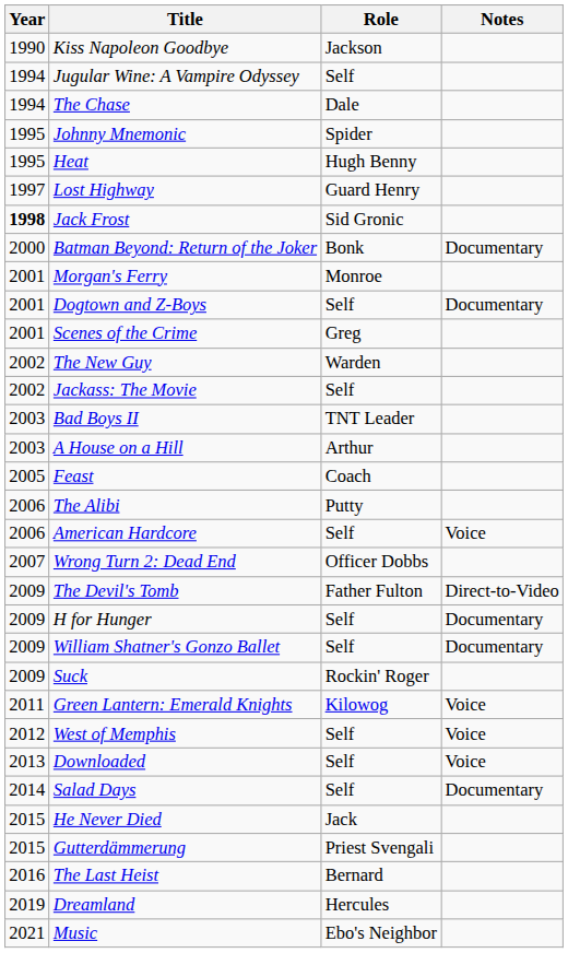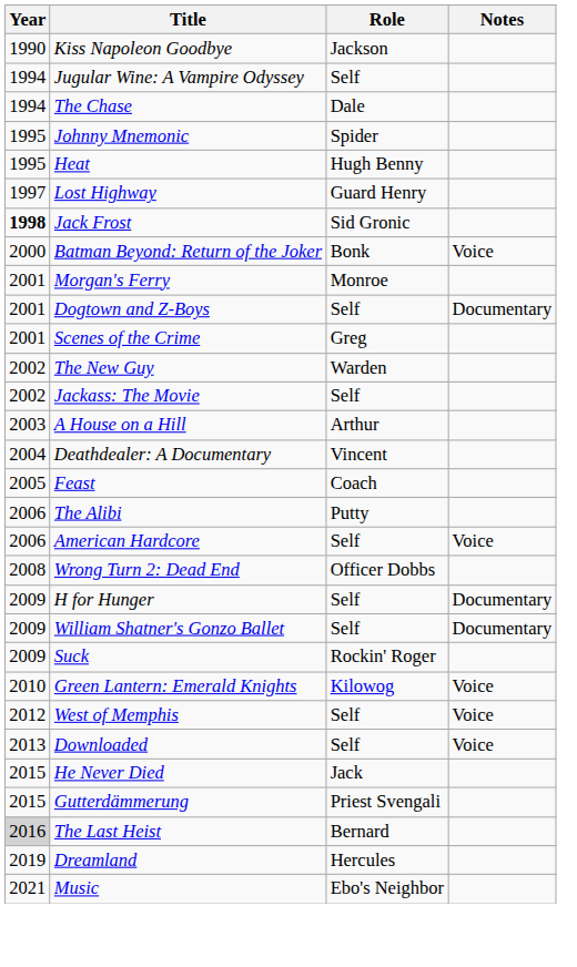Batman Beyond: Return of the Joker | Notes: Documentary -> Voice
- row: 2003 | Bad Boys II | TNT Leader
+ row: 2004 | Deathdealer: A Documentary | Vincent
Wrong Turn 2: Dead End | Year: 2007 -> 2008
- row: 2009 | The Devil's Tomb | Father Fulton | Direct-to-Video
Green Lantern: Emerald Knights | Year: 2011 -> 2010
- row: 2014 | Salad Days | Self | Documentary
The Last Heist | Year: no background -> lightgrey background
